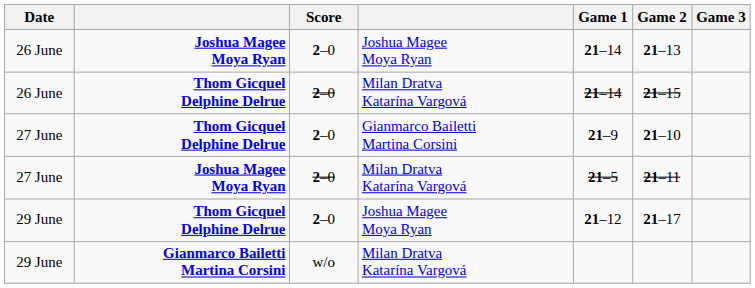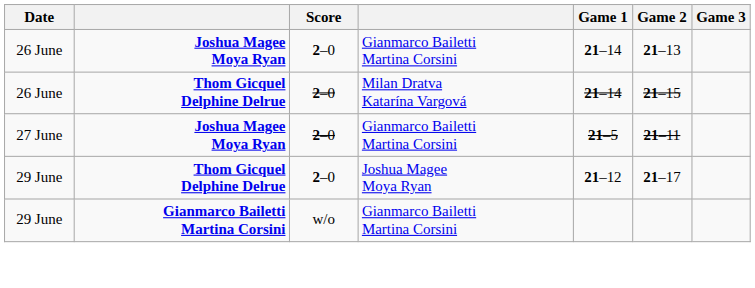26 June / Joshua Magee Moya Ryan | column 4: Joshua Magee Moya Ryan -> Gianmarco Bailetti Martina Corsini
- row: 27 June | Thom Gicquel Delphine Delrue | 2–0 | Gianmarco Bailetti Martina Corsini | 21–9 | 21–10
27 June / Joshua Magee Moya Ryan | column 4: Milan Dratva Katarína Vargová -> Gianmarco Bailetti Martina Corsini
29 June / Gianmarco Bailetti Martina Corsini | column 4: Milan Dratva Katarína Vargová -> Gianmarco Bailetti Martina Corsini
